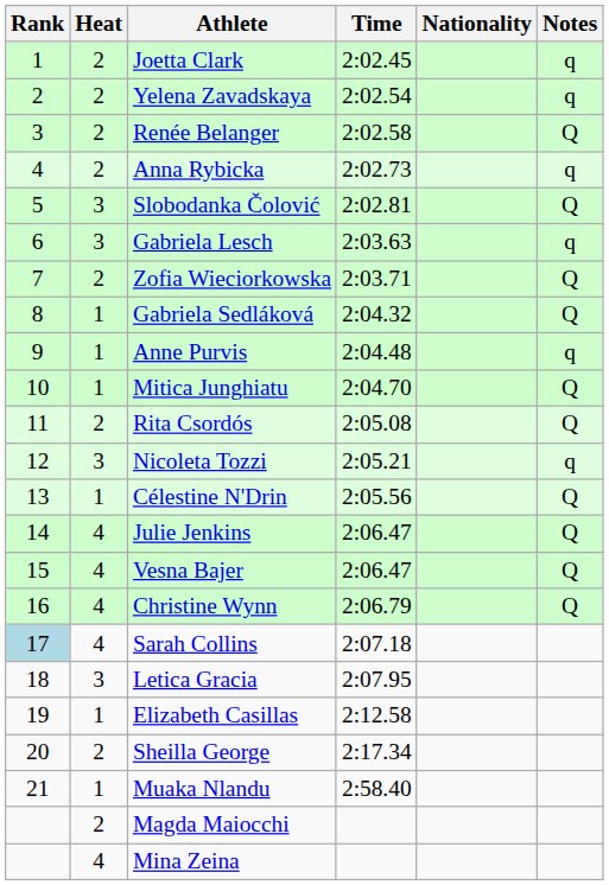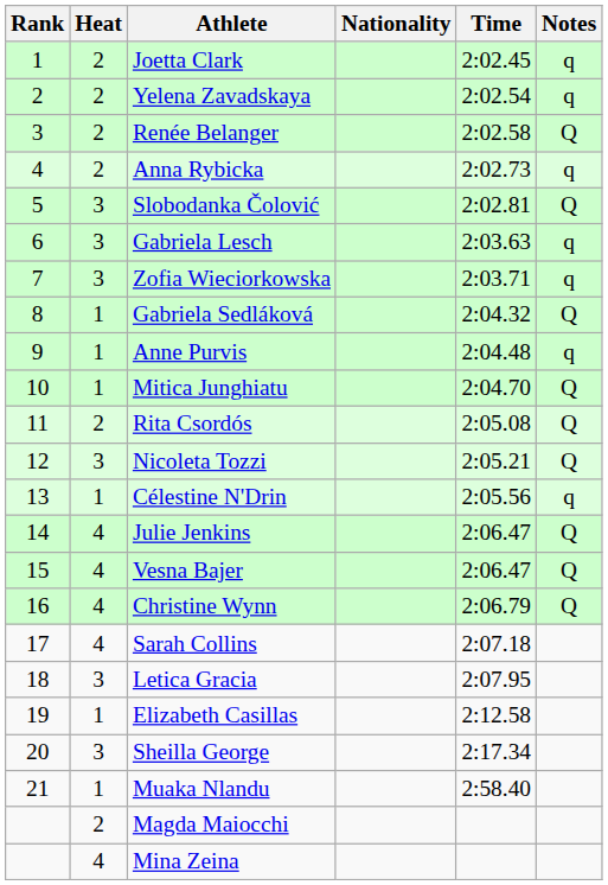columns swapped: Nationality <-> Time
Zofia Wieciorkowska | Heat: 2 -> 3
Zofia Wieciorkowska | Notes: Q -> q
Nicoleta Tozzi | Notes: q -> Q
Célestine N'Drin | Notes: Q -> q
Sarah Collins | Rank: lightblue background -> no background
Sheilla George | Heat: 2 -> 3
